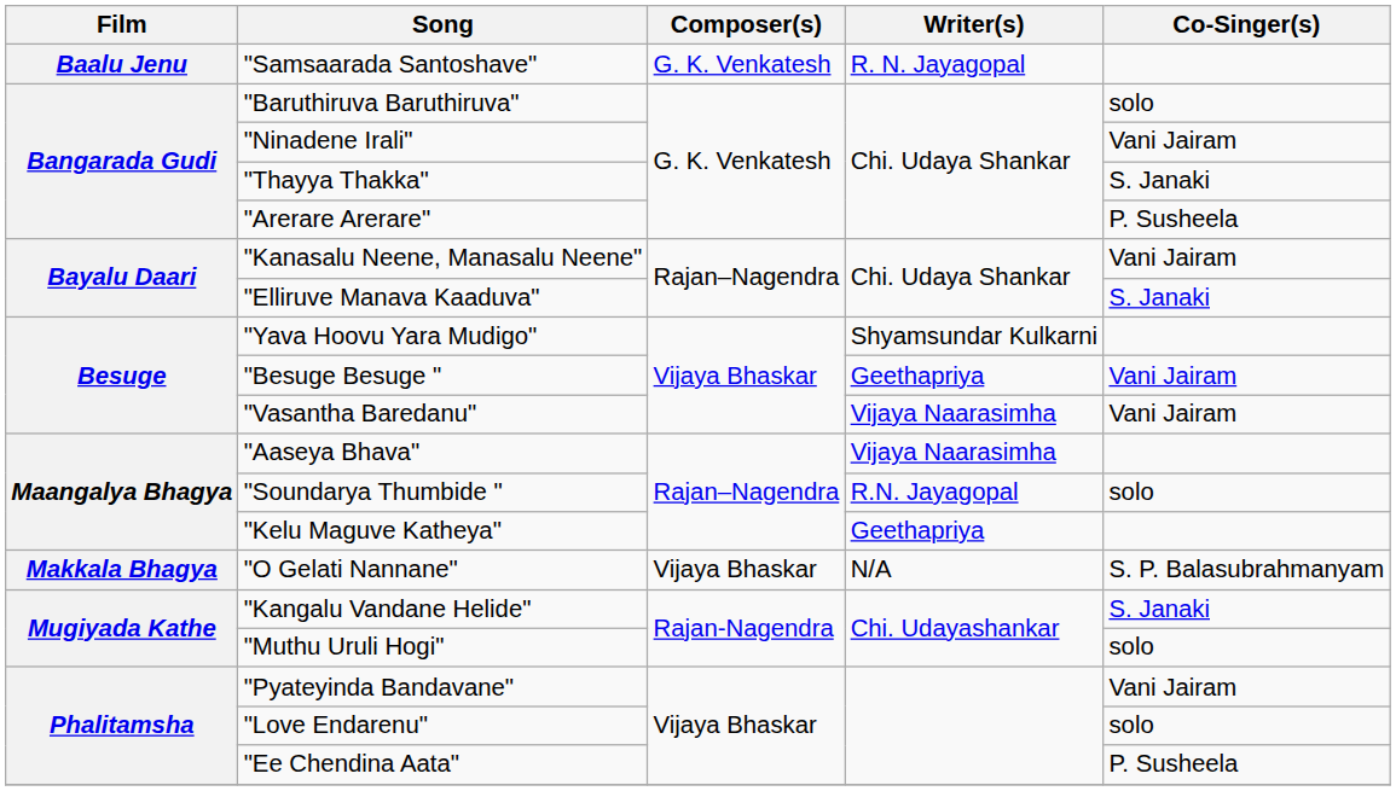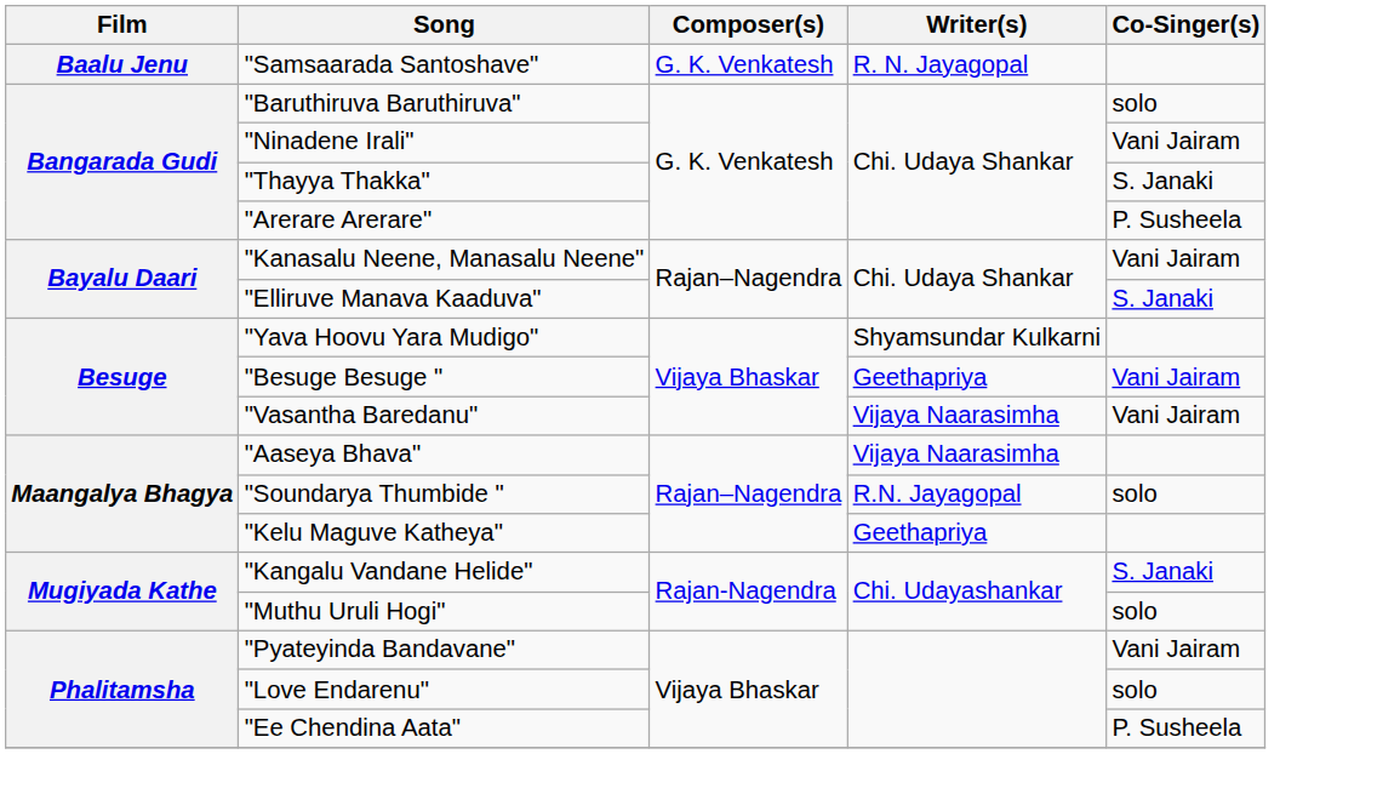- row: Makkala Bhagya | "O Gelati Nannane" | Vijaya Bhaskar | N/A | S. P. Balasubrahmanyam
